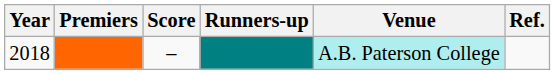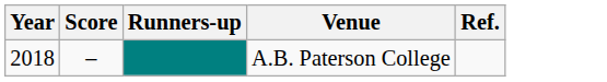- column: Premiers
2018 | Venue: paleturquoise background -> no background
